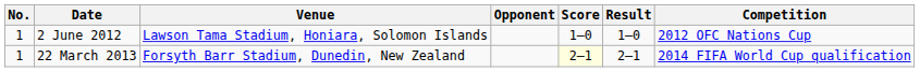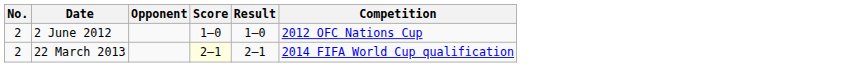- column: Venue | Lawson Tama Stadium, Honiara, Solomon Islands | Forsyth Barr Stadium, Dunedin, New Zealand
2 June 2012 | No.: 1 -> 2
22 March 2013 | No.: 1 -> 2
